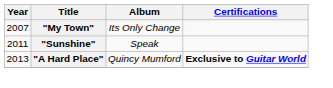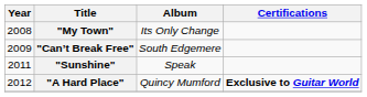"My Town" | Year: 2007 -> 2008
+ row: 2009 | "Can’t Break Free" | South Edgemere
"A Hard Place" | Year: 2013 -> 2012
